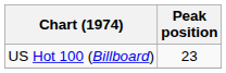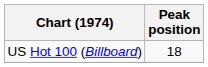US Hot 100 (Billboard) | Peak position: 23 -> 18
